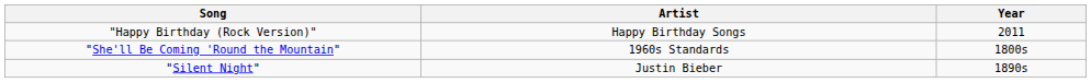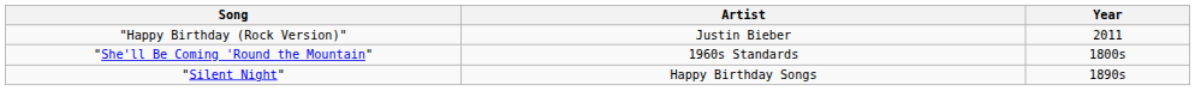"Happy Birthday (Rock Version)" | Artist: Happy Birthday Songs -> Justin Bieber
"Silent Night" | Artist: Justin Bieber -> Happy Birthday Songs
